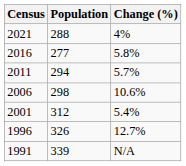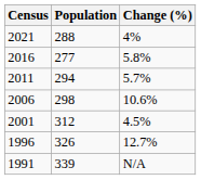2001 | Change (%): 5.4% -> 4.5%
